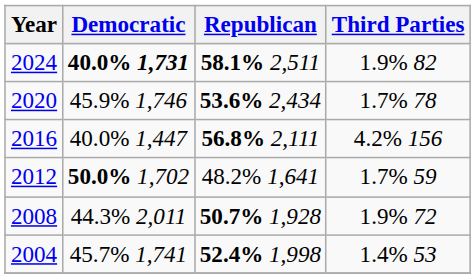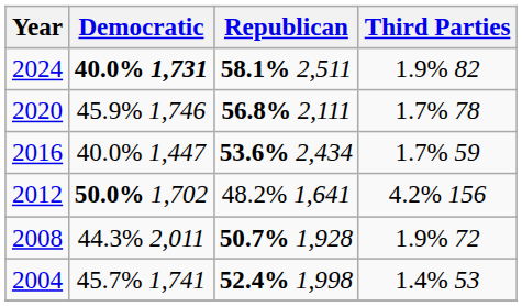2020 | Republican: 53.6% 2,434 -> 56.8% 2,111
2016 | Republican: 56.8% 2,111 -> 53.6% 2,434
2016 | Third Parties: 4.2% 156 -> 1.7% 59
2012 | Third Parties: 1.7% 59 -> 4.2% 156
